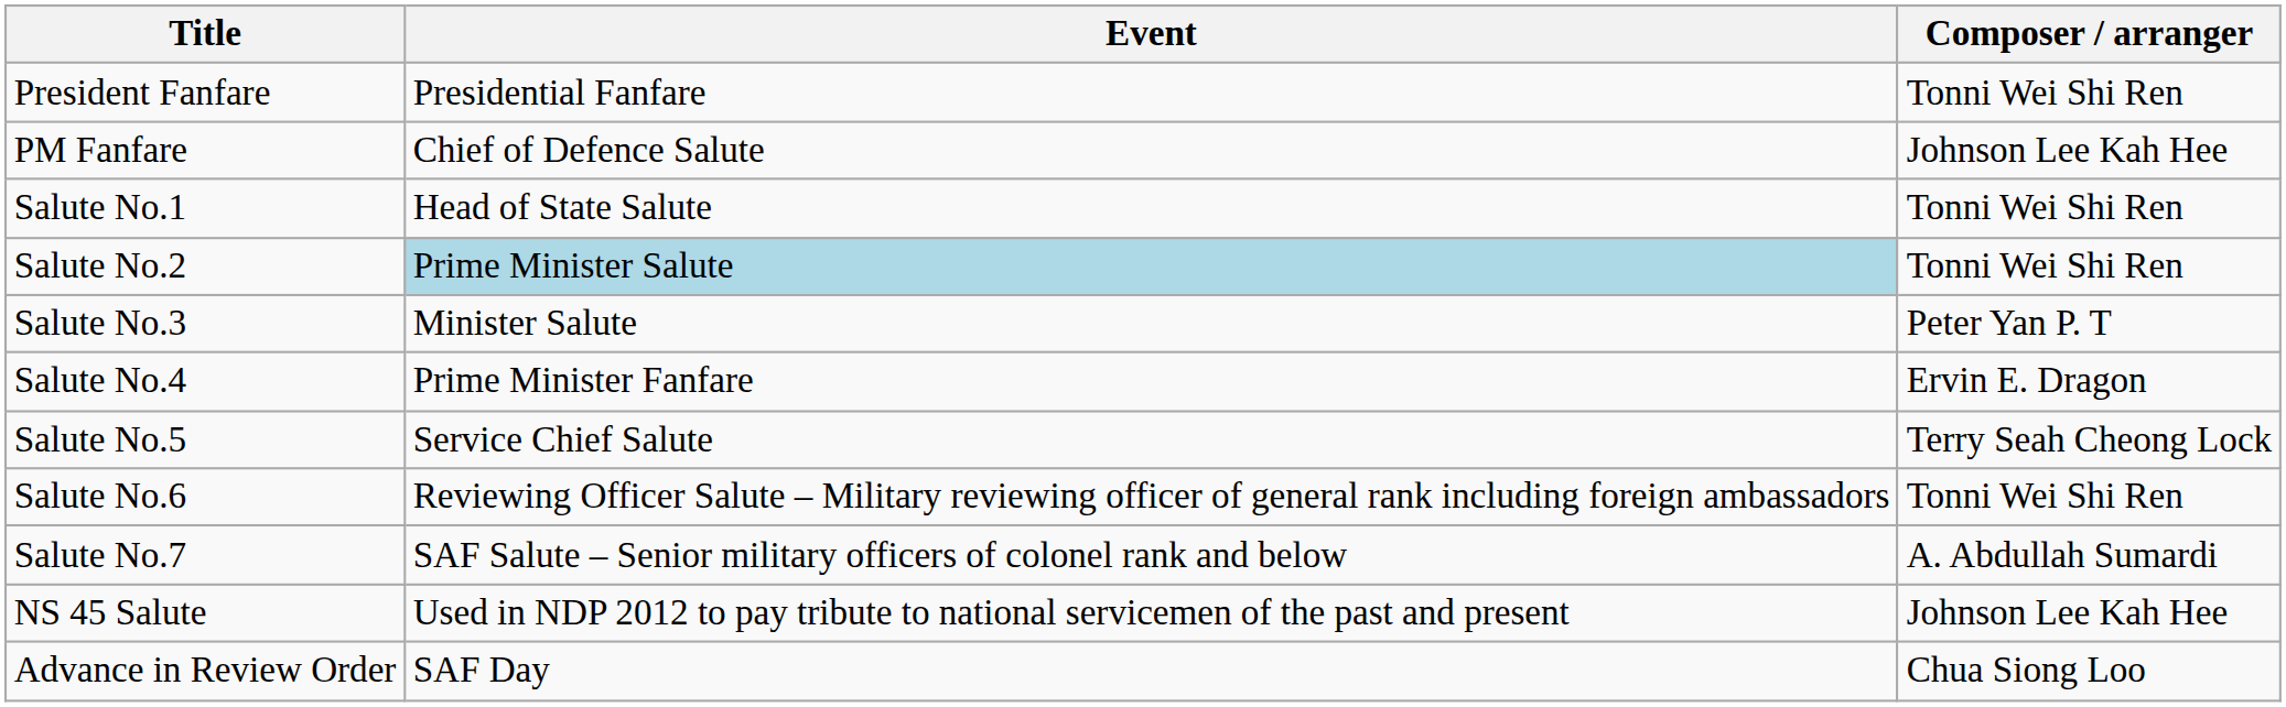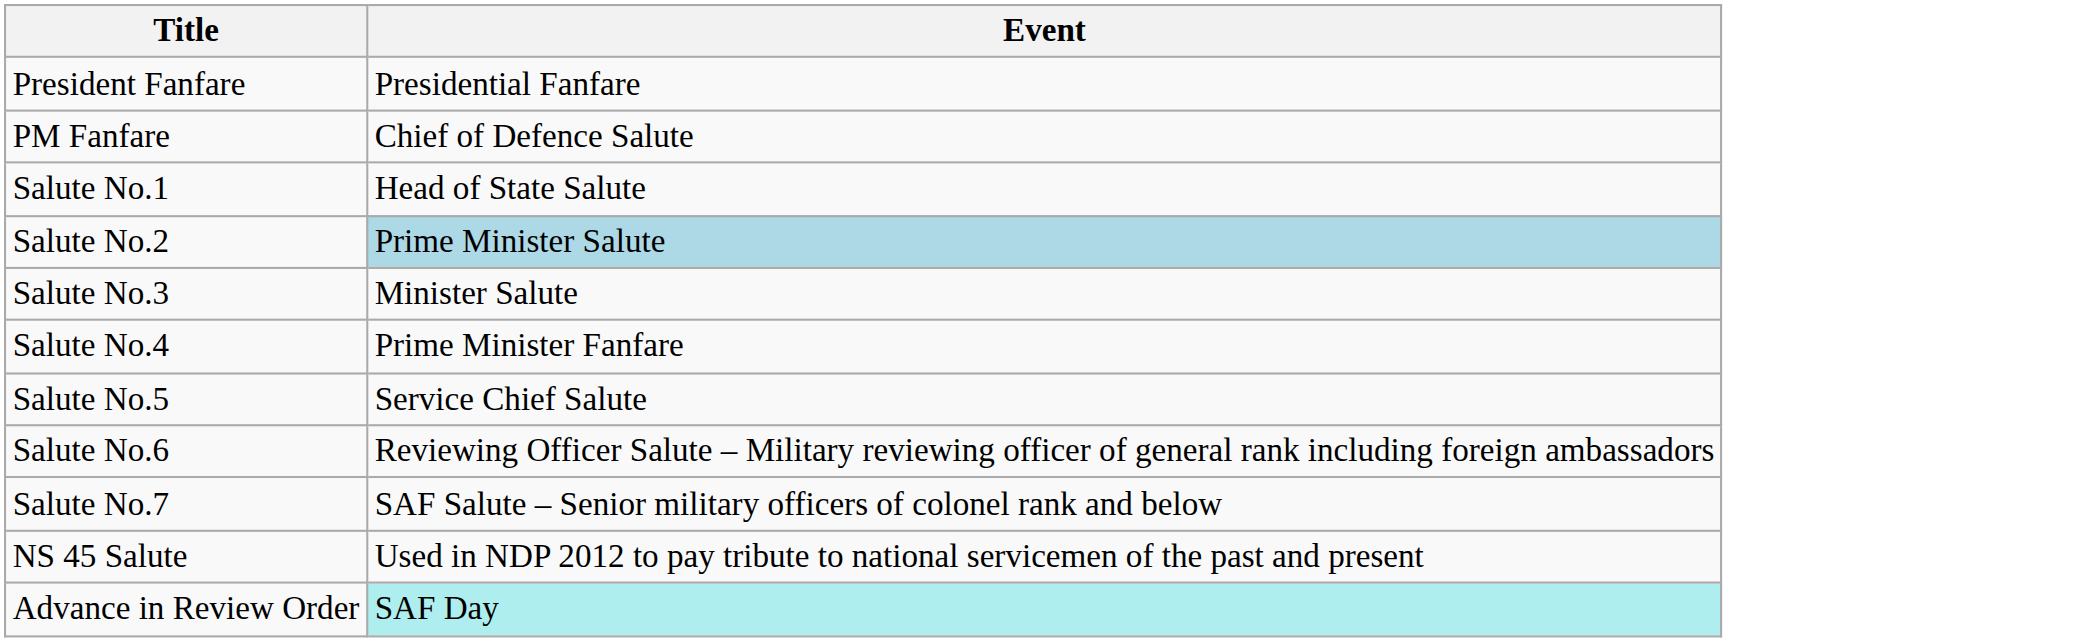- column: Composer / arranger | Tonni Wei Shi Ren | Johnson Lee Kah Hee | Tonni Wei Shi Ren | Tonni Wei Shi Ren | Peter Yan P. T | Ervin E. Dragon | Terry Seah Cheong Lock | Tonni Wei Shi Ren | A. Abdullah Sumardi | Johnson Lee Kah Hee | Chua Siong Loo
Advance in Review Order | Event: no background -> paleturquoise background
